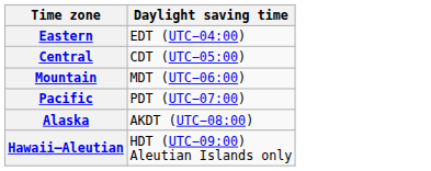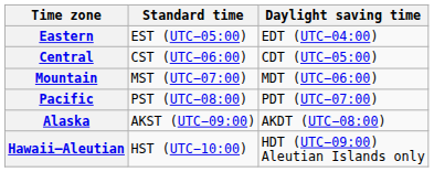+ column: Standard time | EST (UTC−05:00) | CST (UTC−06:00) | MST (UTC−07:00) | PST (UTC−08:00) | AKST (UTC−09:00) | HST (UTC−10:00)
